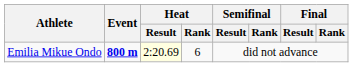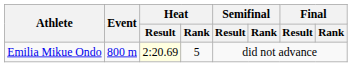Emilia Mikue Ondo | Event: bold -> normal
Emilia Mikue Ondo | Heat / Rank: 6 -> 5
